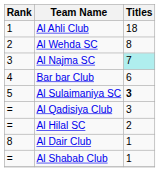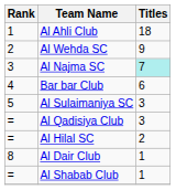Al Wehda SC | Titles: 8 -> 9
Al Sulaimaniya SC | Titles: bold -> normal
